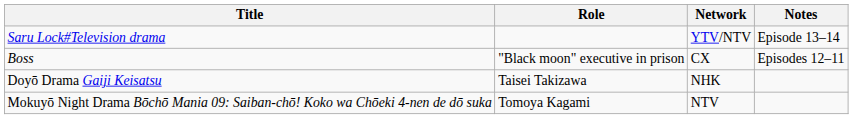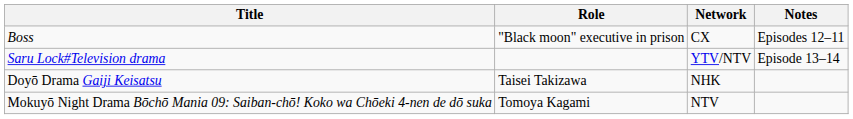rows swapped: Boss <-> Saru Lock#Television drama
